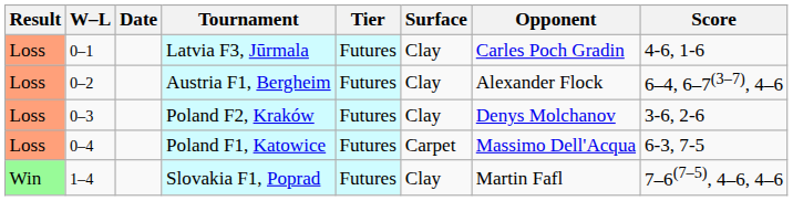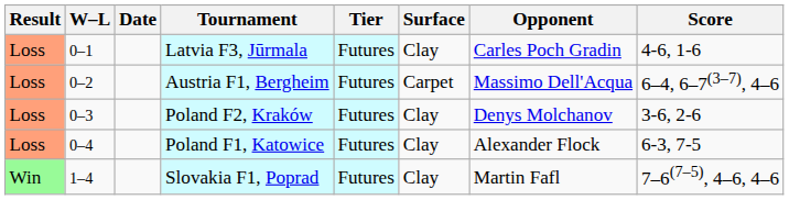Austria F1, Bergheim | Surface: Clay -> Carpet
Austria F1, Bergheim | Opponent: Alexander Flock -> Massimo Dell'Acqua
Poland F1, Katowice | Surface: Carpet -> Clay
Poland F1, Katowice | Opponent: Massimo Dell'Acqua -> Alexander Flock
